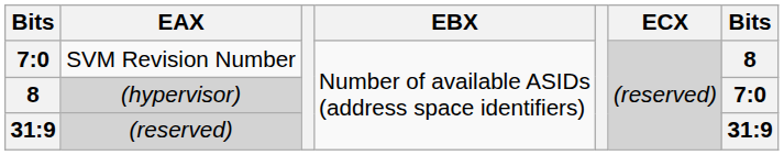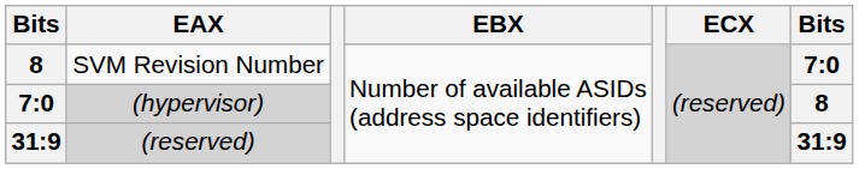SVM Revision Number | column 1: 7:0 -> 8
SVM Revision Number | column 7: 8 -> 7:0
(hypervisor) | column 1: 8 -> 7:0
(hypervisor) | column 7: 7:0 -> 8
